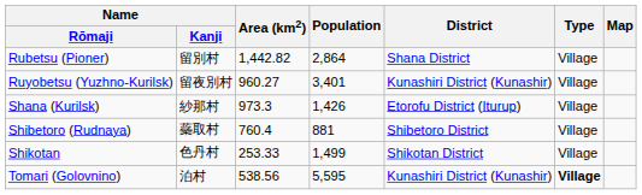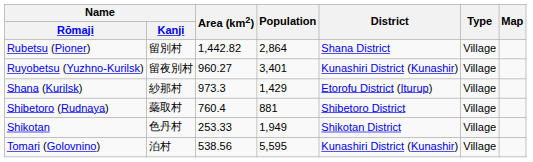Shana (Kurilsk) | Population: 1,426 -> 1,429
Shikotan | Population: 1,499 -> 1,949
Tomari (Golovnino) | Type: bold -> normal
